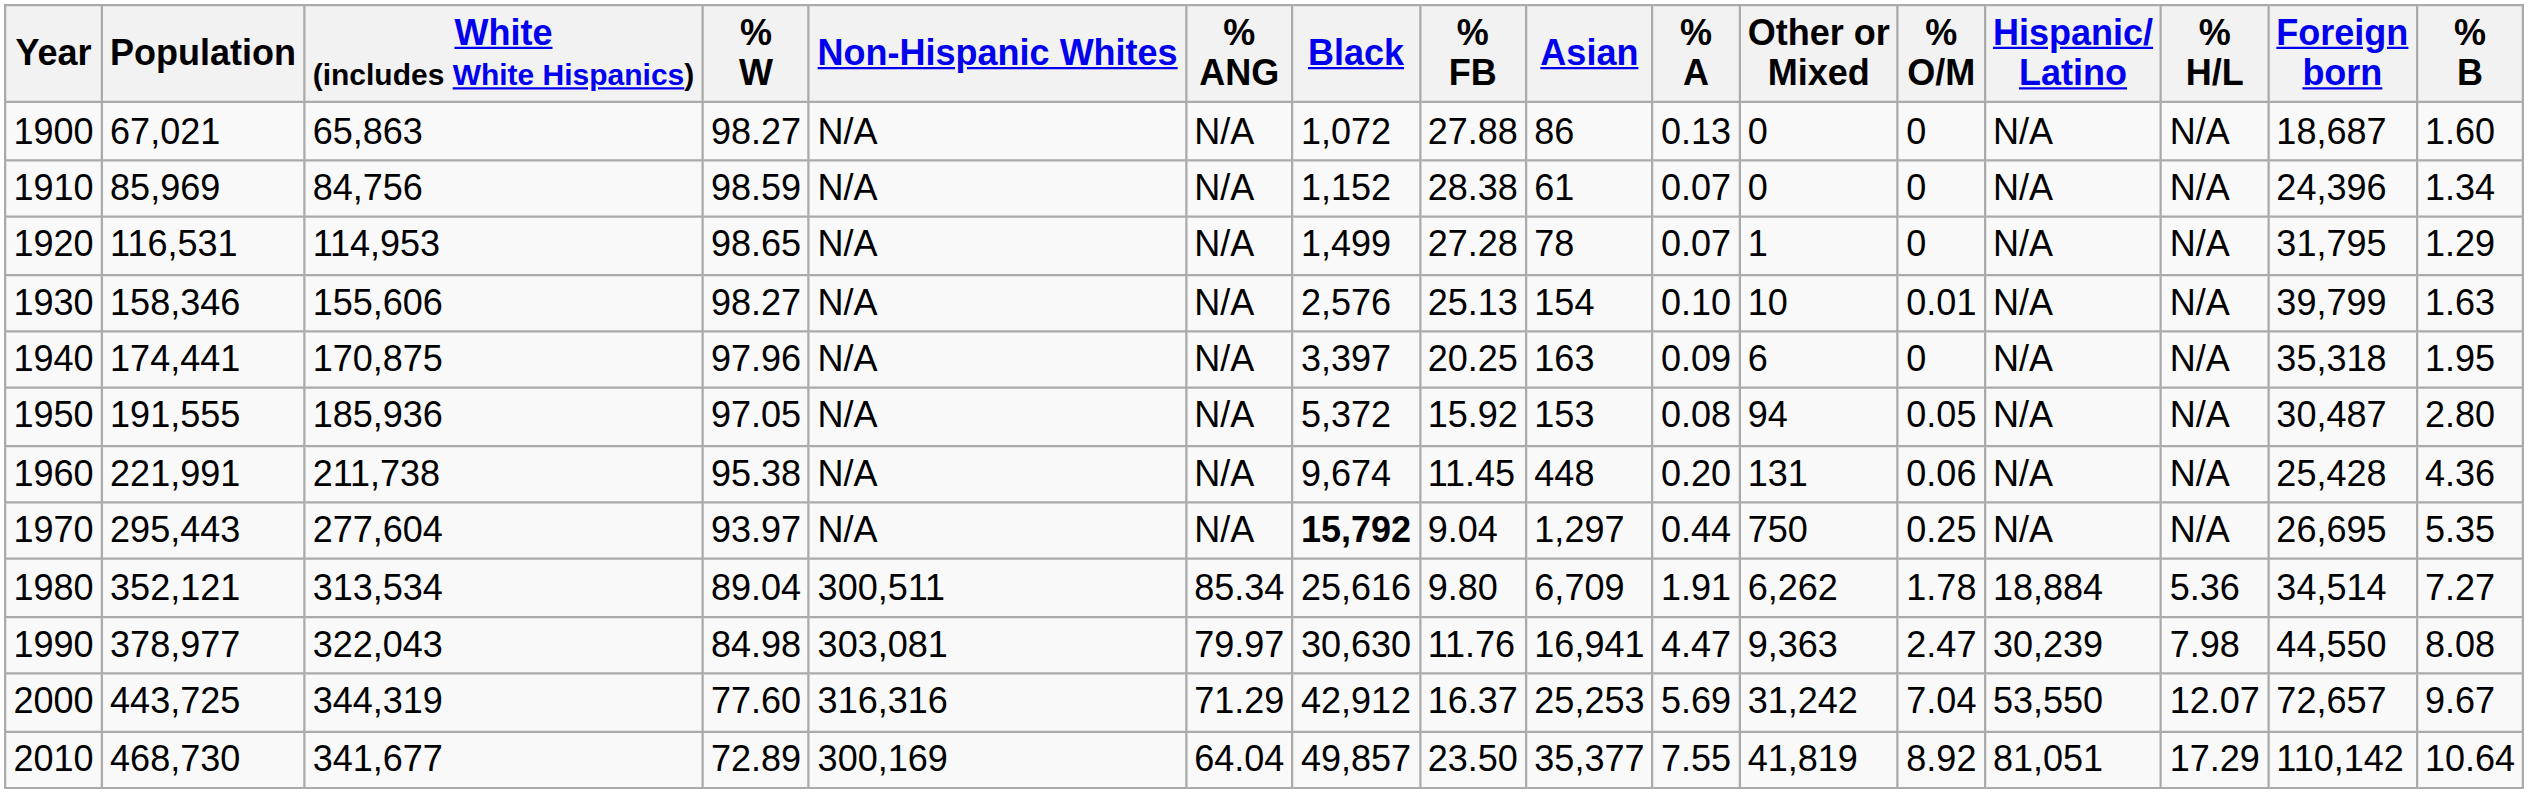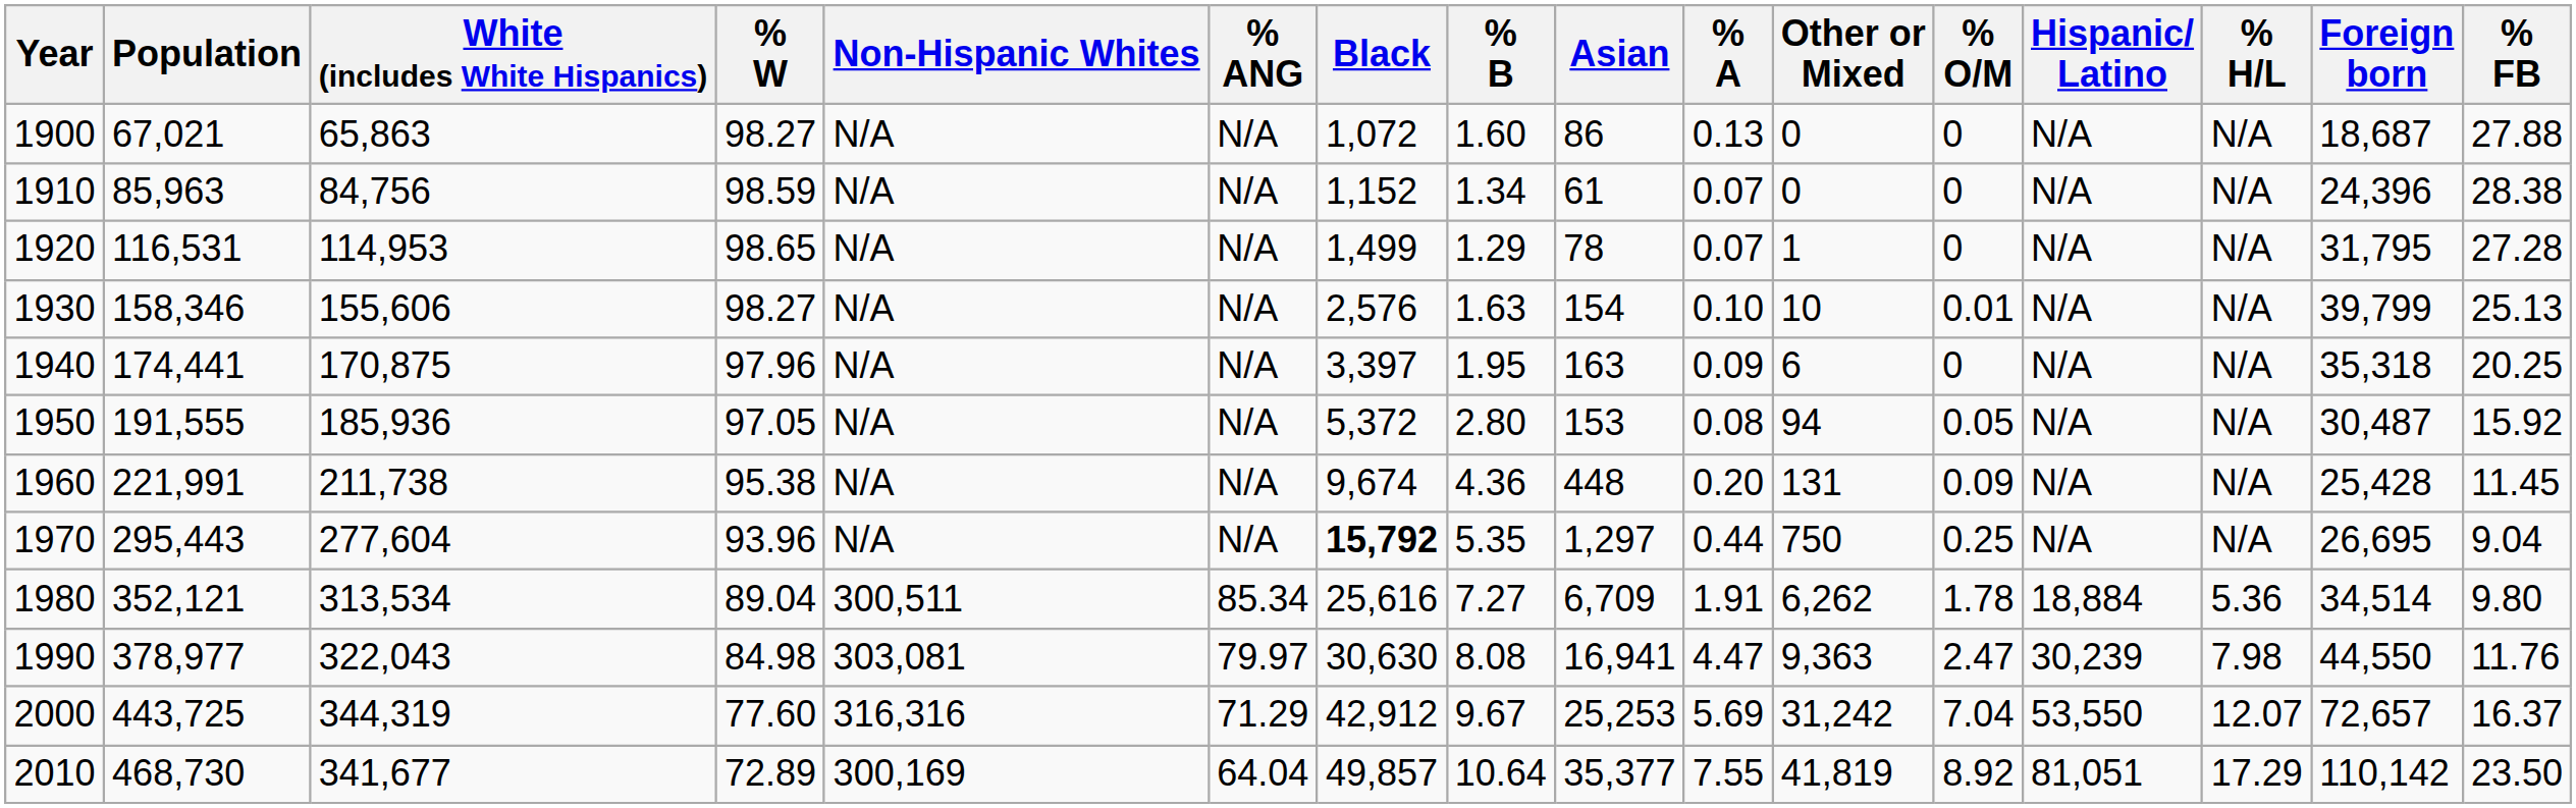columns swapped: % B <-> % FB
1910 | Population: 85,969 -> 85,963
1960 | % O/M: 0.06 -> 0.09
1970 | % W: 93.97 -> 93.96
